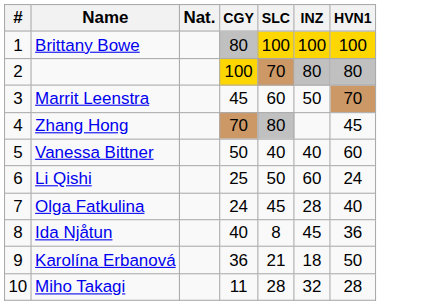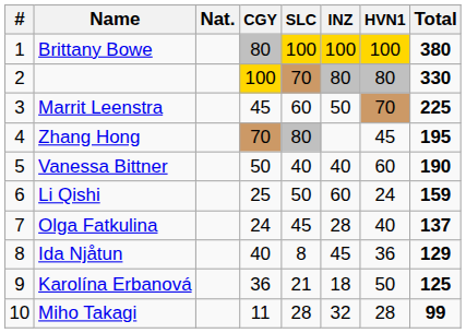+ column: Total | 380 | 330 | 225 | 195 | 190 | 159 | 137 | 129 | 125 | 99
